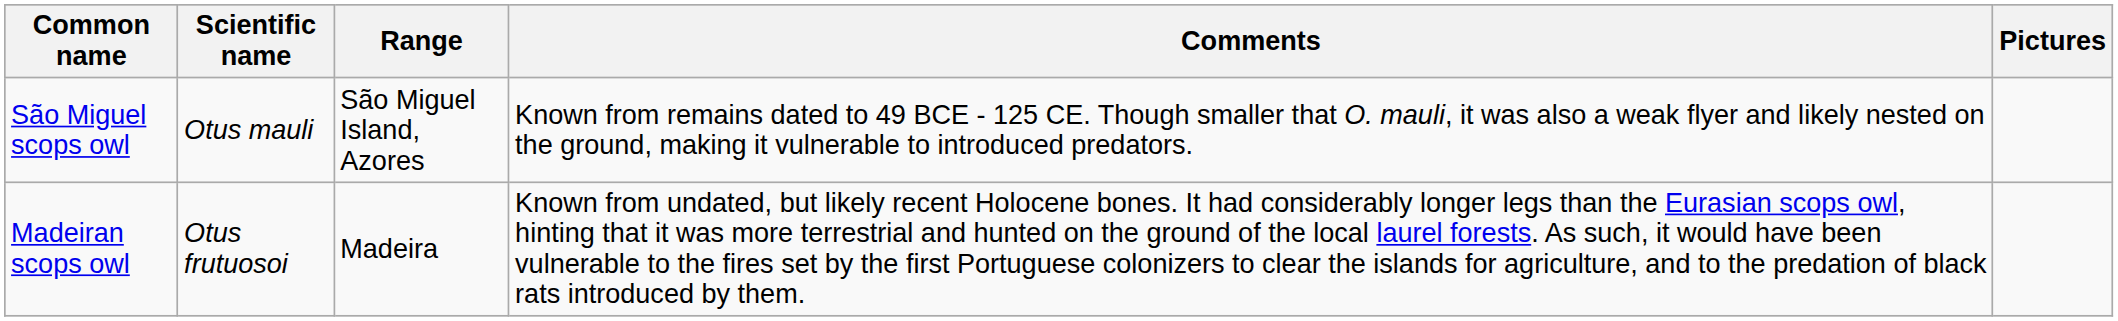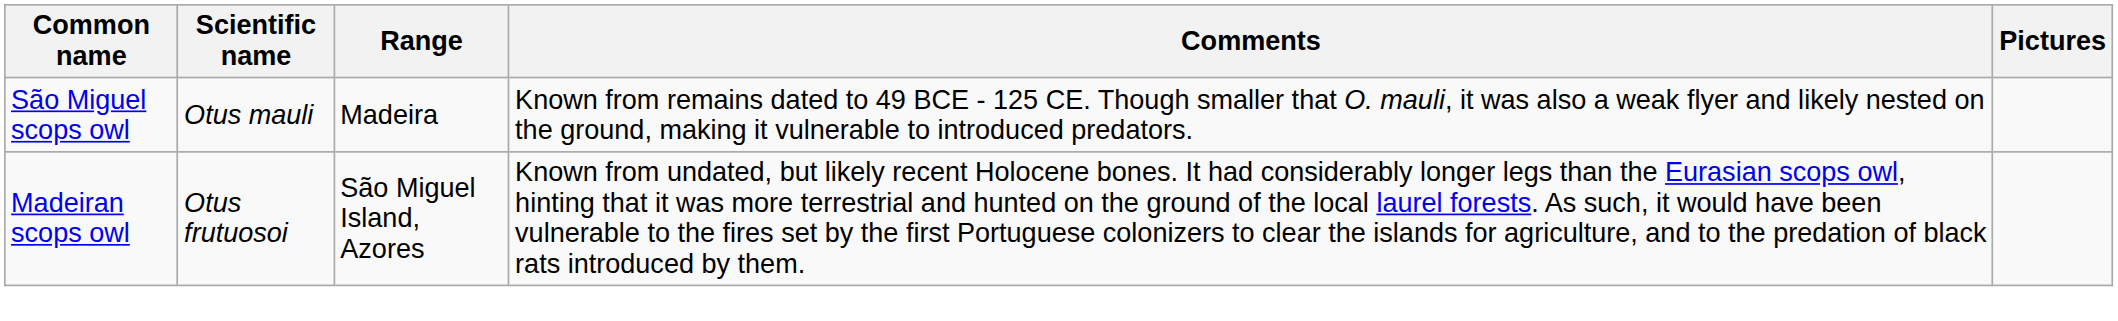São Miguel scops owl | Range: São Miguel Island, Azores -> Madeira
Madeiran scops owl | Range: Madeira -> São Miguel Island, Azores
